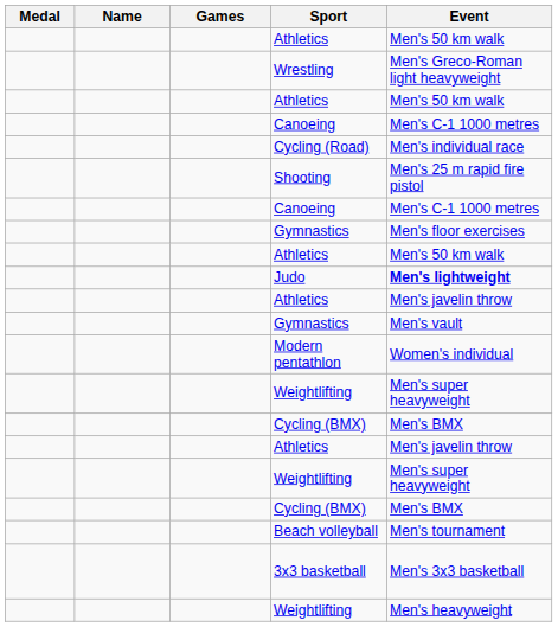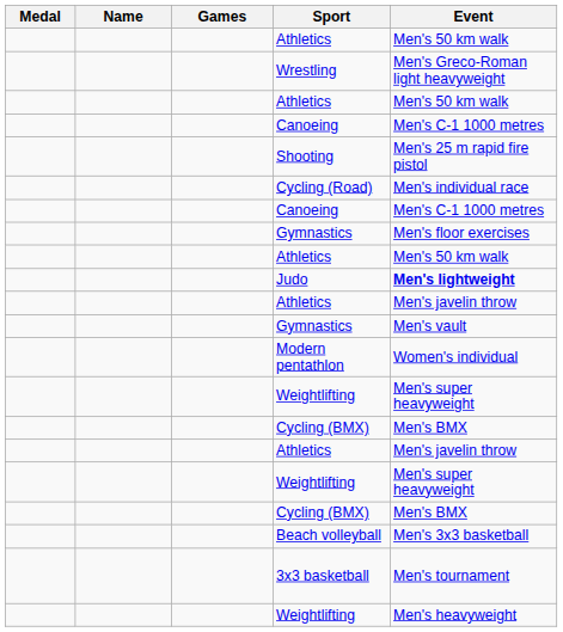rows swapped: Shooting <-> Cycling (Road)
Beach volleyball | Event: Men's tournament -> Men's 3x3 basketball
3x3 basketball | Event: Men's 3x3 basketball -> Men's tournament
